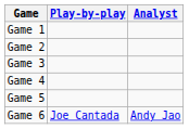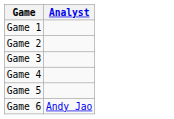- column: Play-by-play | Joe Cantada
